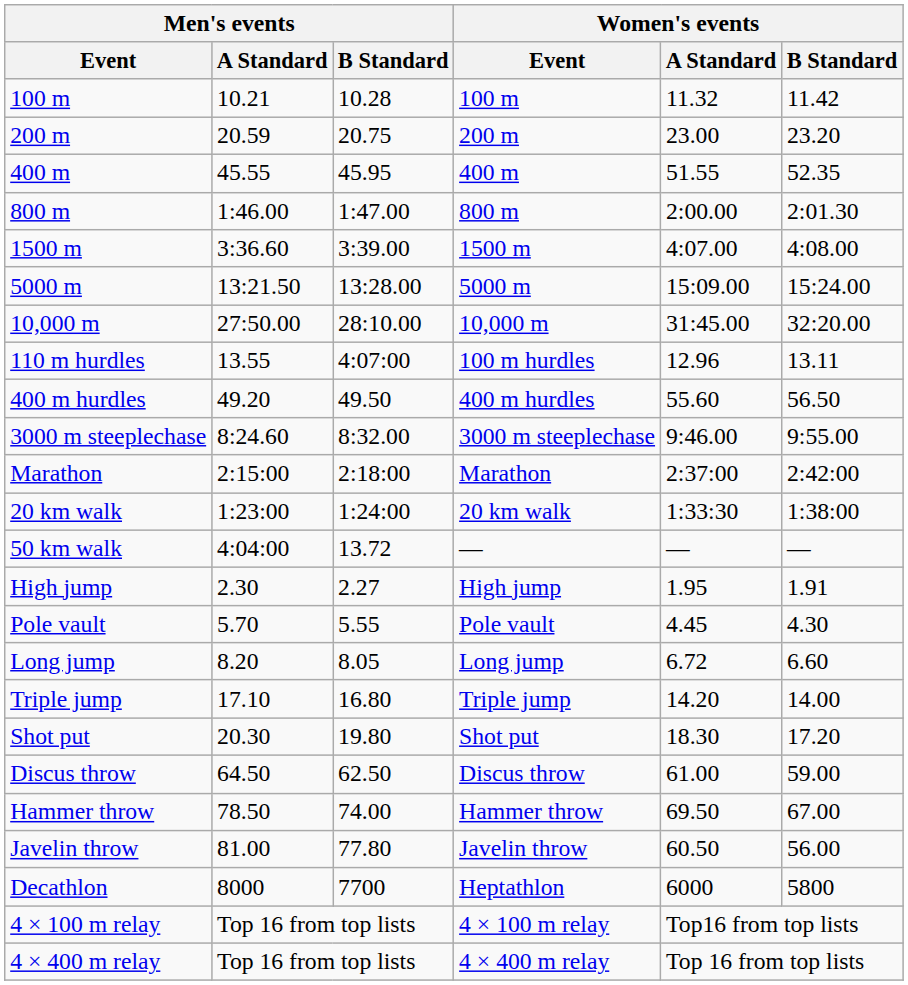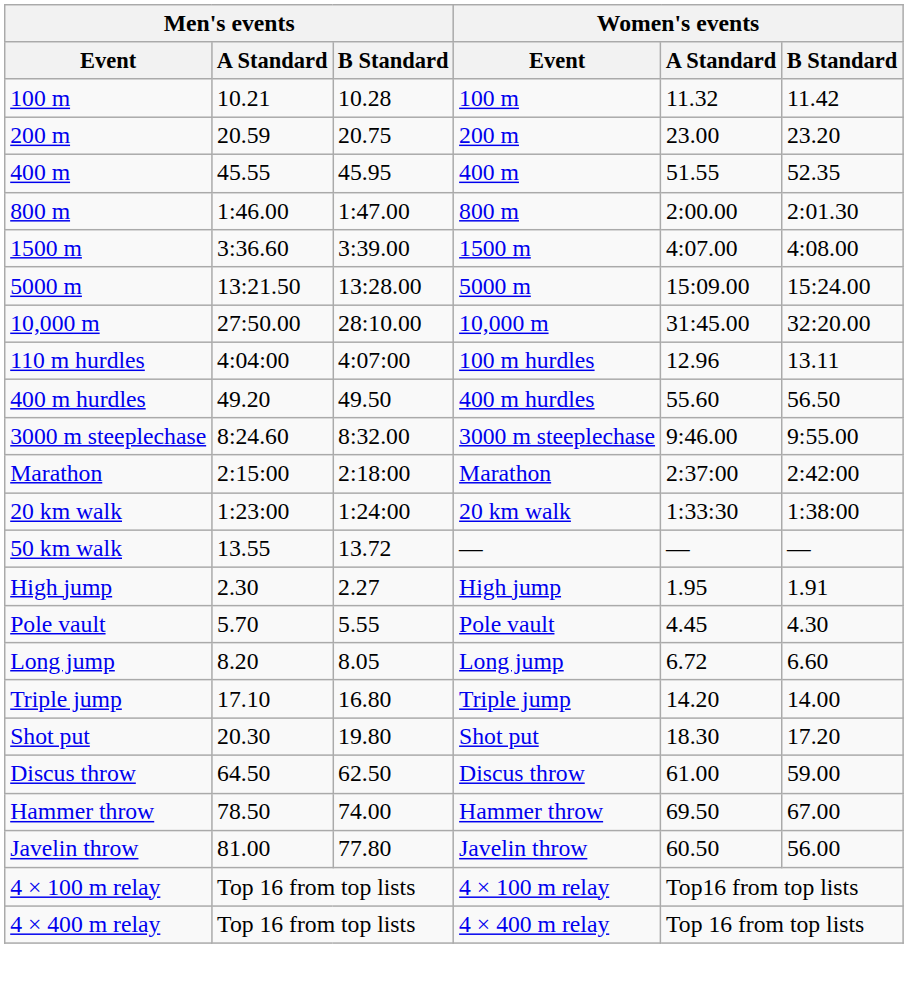110 m hurdles | Men's events / A Standard: 13.55 -> 4:04:00
50 km walk | Men's events / A Standard: 4:04:00 -> 13.55
- row: Decathlon | 8000 | 7700 | Heptathlon | 6000 | 5800
